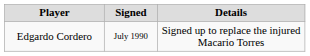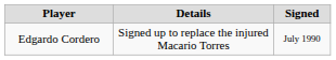columns swapped: Signed <-> Details
